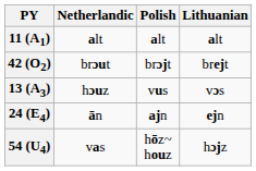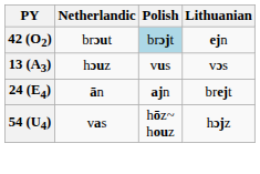- row: 11 (A1) | alt | alt | alt
42 (O2) | Polish: no background -> lightblue background
42 (O2) | Lithuanian: brejt -> ejn
24 (E4) | Lithuanian: ejn -> brejt
